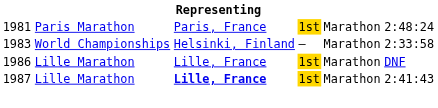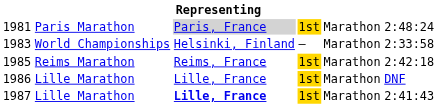1981 | column 3: no background -> lightgrey background
+ row: 1985 | Reims Marathon | Reims, France | 1st | Marathon | 2:42:18
